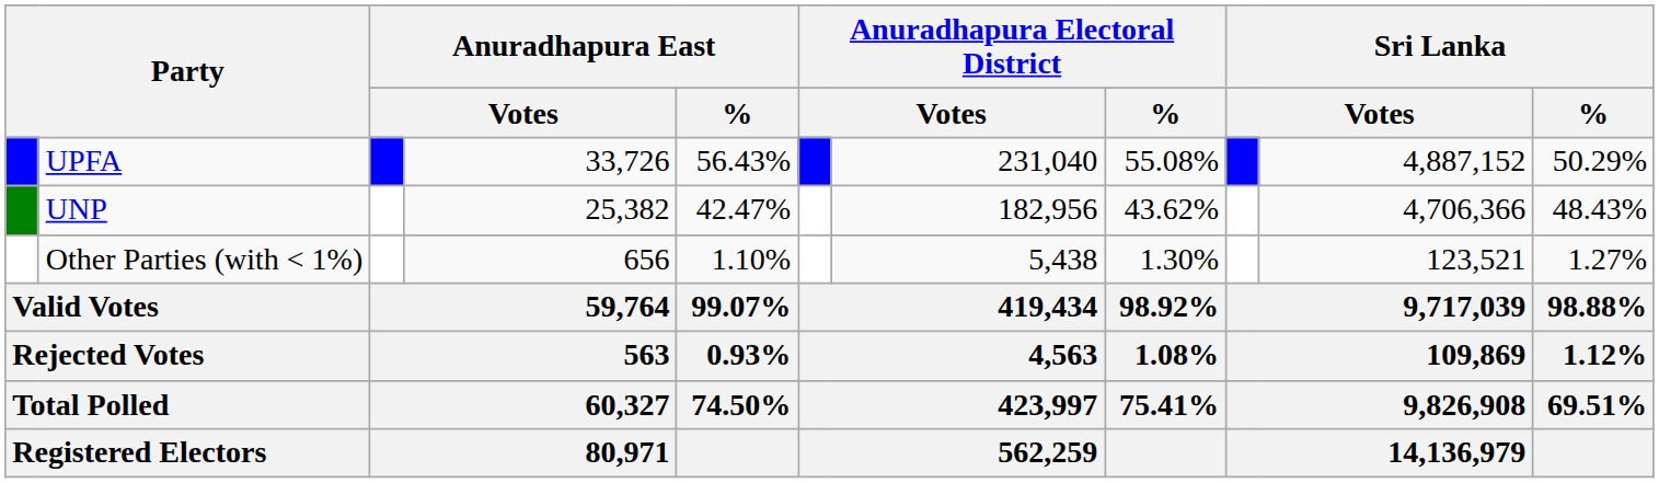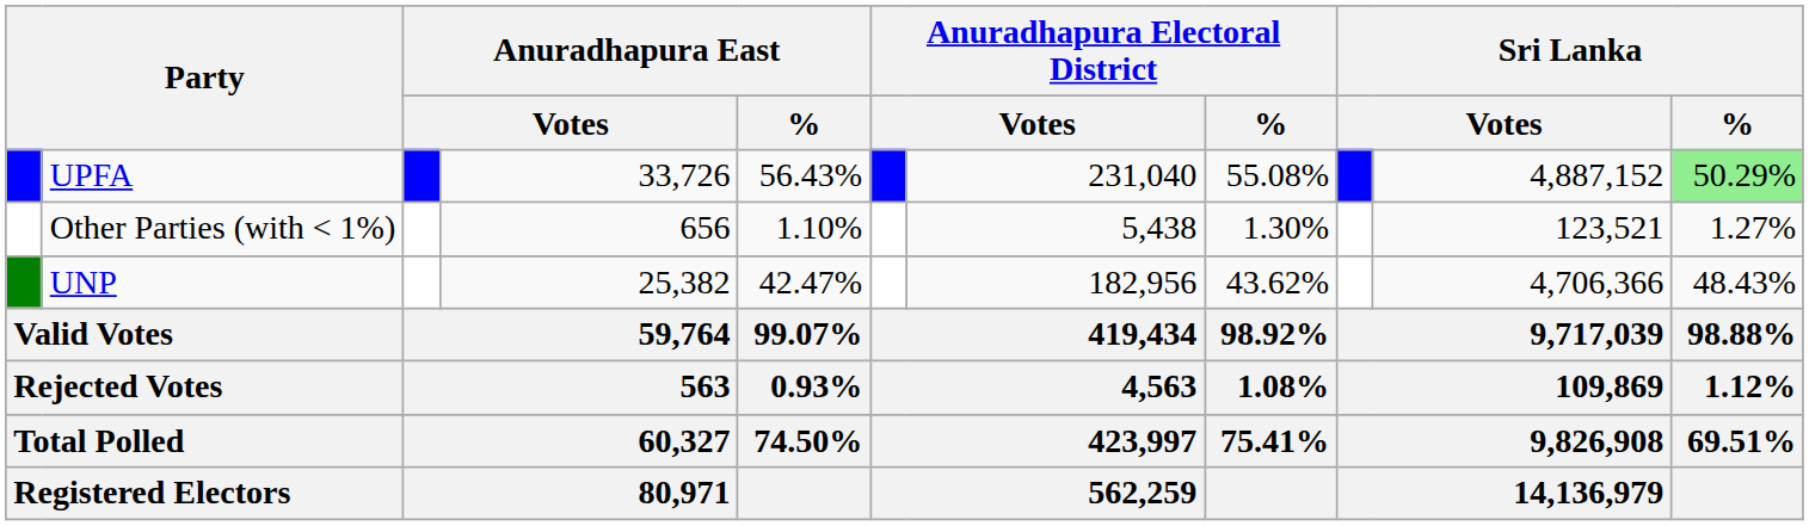UPFA | Sri Lanka / %: no background -> lightgreen background
rows swapped: UNP <-> Other Parties (with < 1%)
